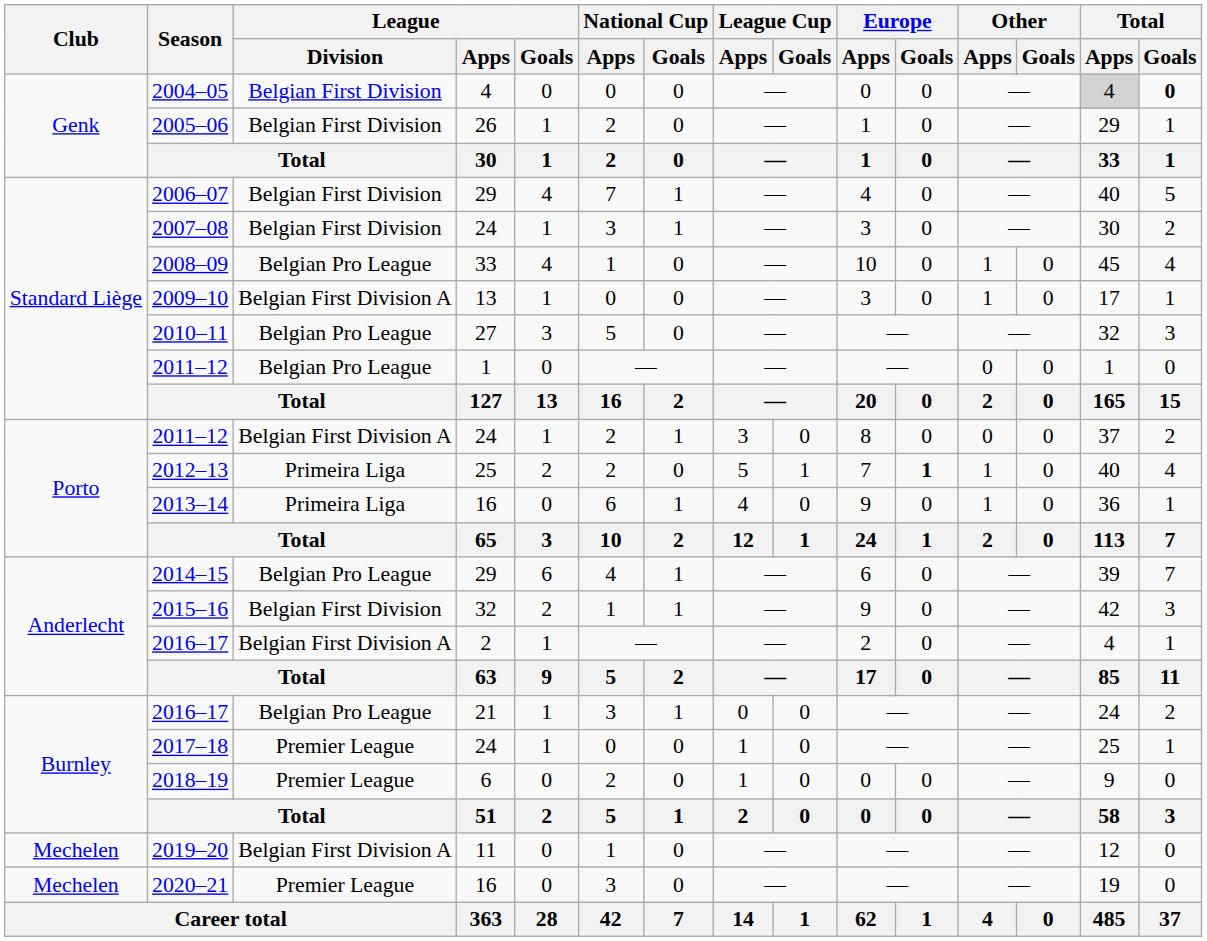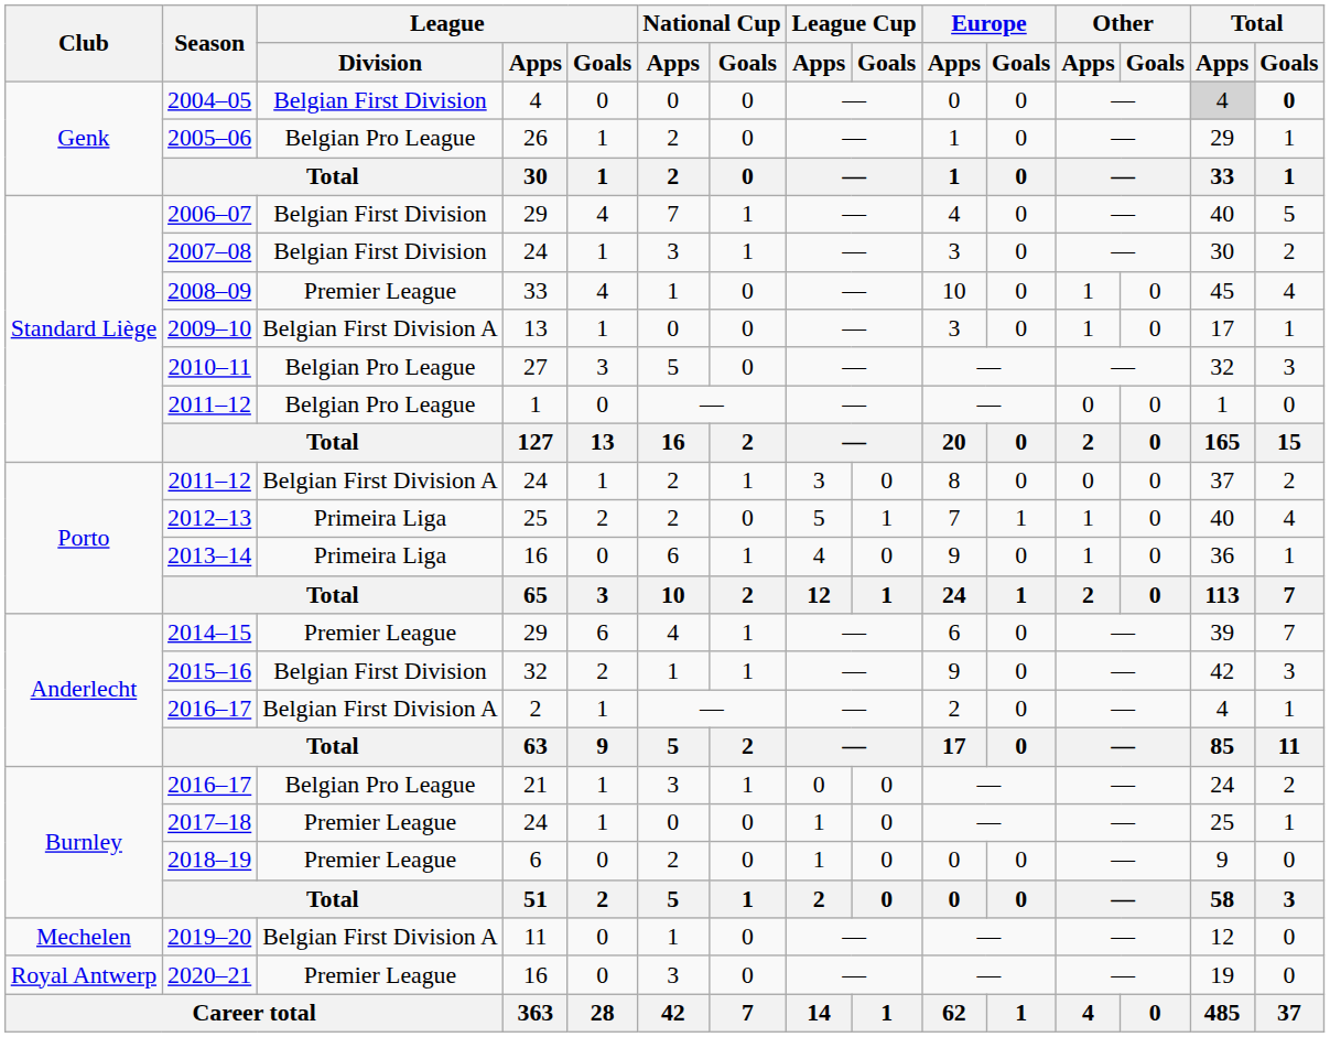2005–06 | League / Division: Belgian First Division -> Belgian Pro League
2008–09 | League / Division: Belgian Pro League -> Premier League
2012–13 | Europe / Goals: bold -> normal
2014–15 | League / Division: Belgian Pro League -> Premier League
2020–21 | Club: Mechelen -> Royal Antwerp
